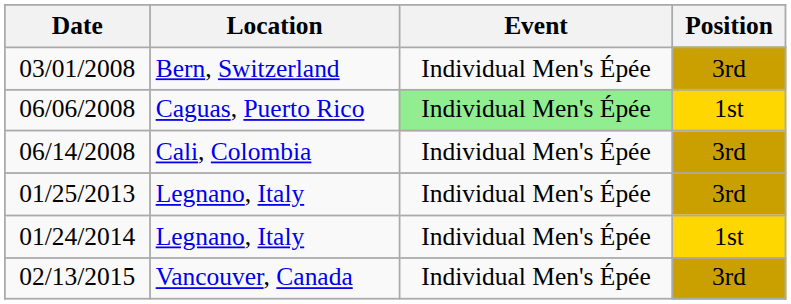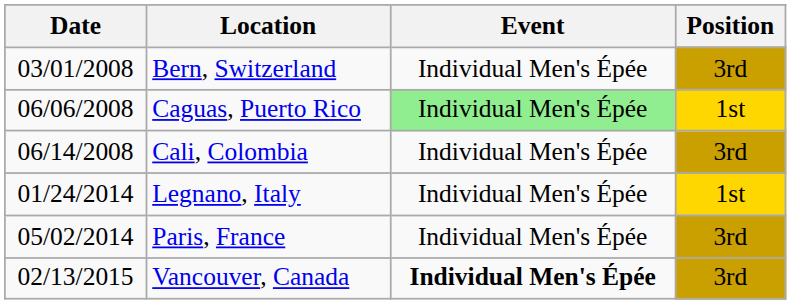- row: 01/25/2013 | Legnano, Italy | Individual Men's Épée | 3rd
+ row: 05/02/2014 | Paris, France | Individual Men's Épée | 3rd
02/13/2015 | Event: normal -> bold
